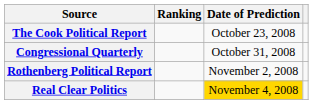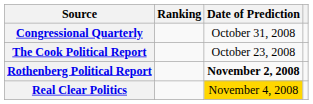rows swapped: The Cook Political Report <-> Congressional Quarterly
Rothenberg Political Report | Date of Prediction: normal -> bold
